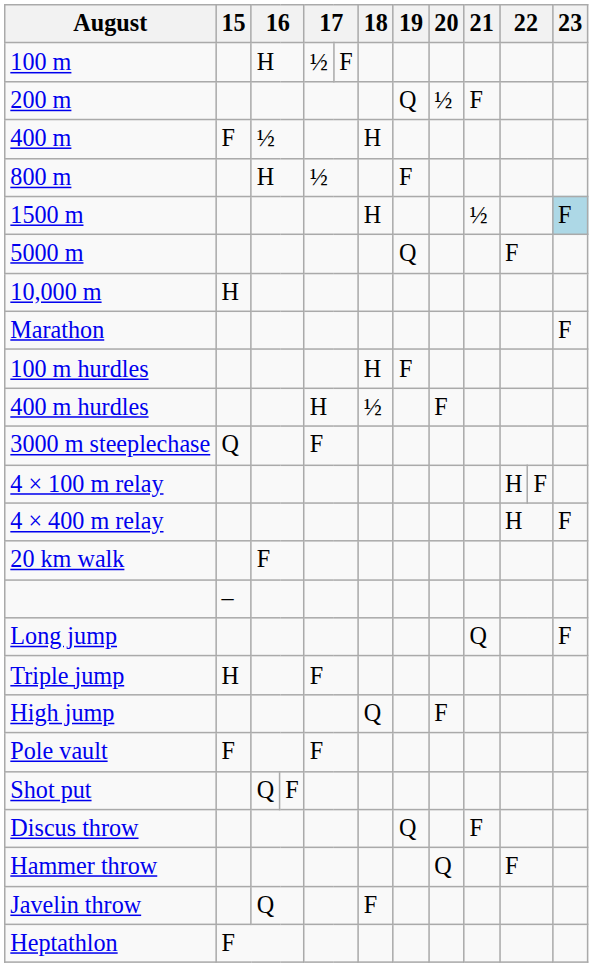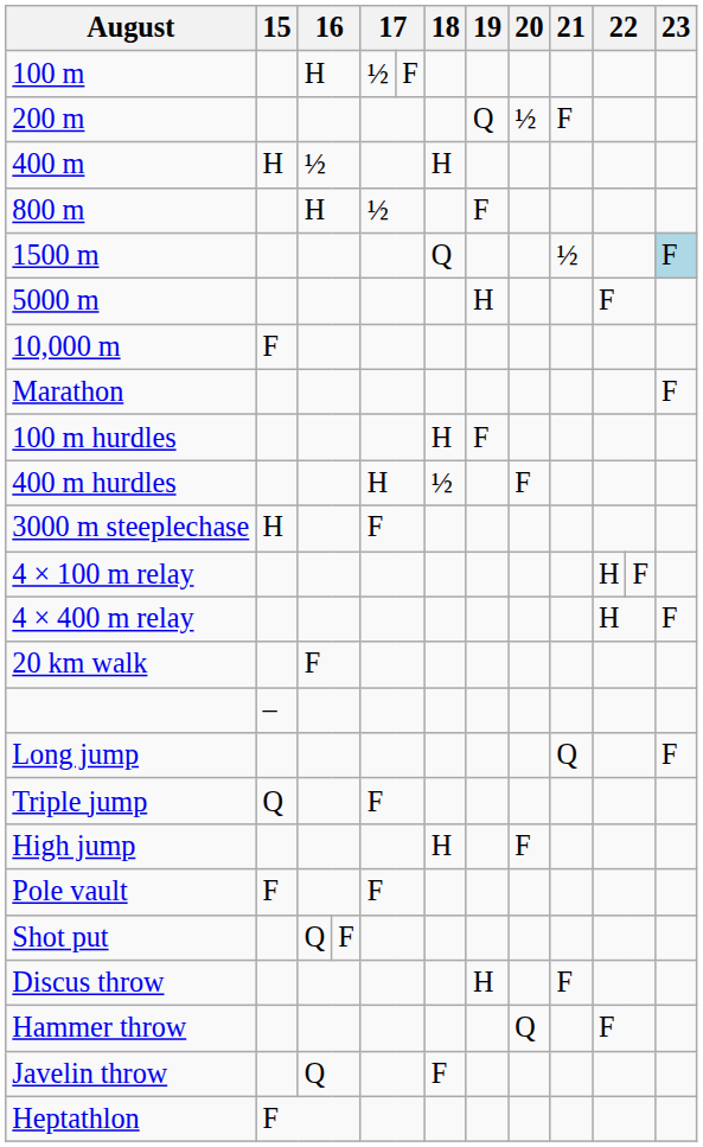400 m | 15: F -> H
1500 m | 18: H -> Q
5000 m | 19: Q -> H
10,000 m | 15: H -> F
3000 m steeplechase | 15: Q -> H
Triple jump | 15: H -> Q
High jump | 18: Q -> H
Discus throw | 19: Q -> H
